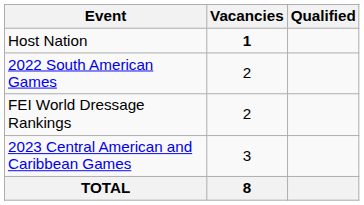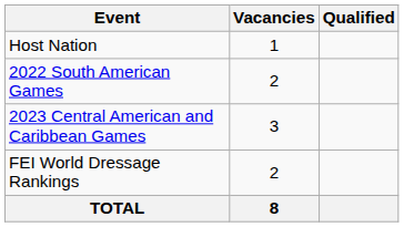Host Nation | Vacancies: bold -> normal
rows swapped: 2023 Central American and Caribbean Games <-> FEI World Dressage Rankings
